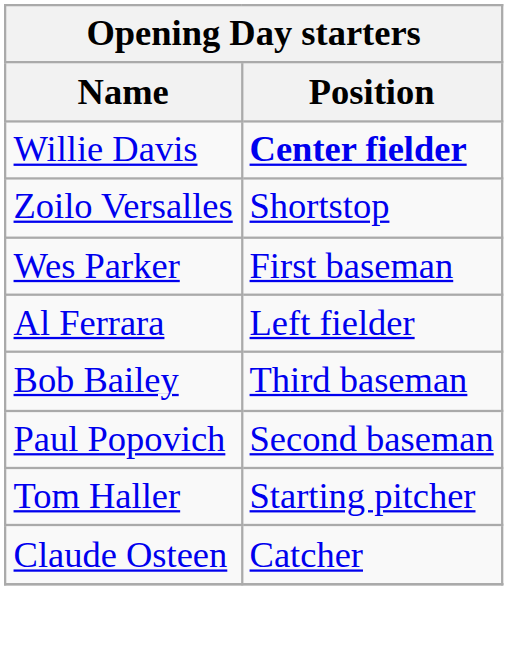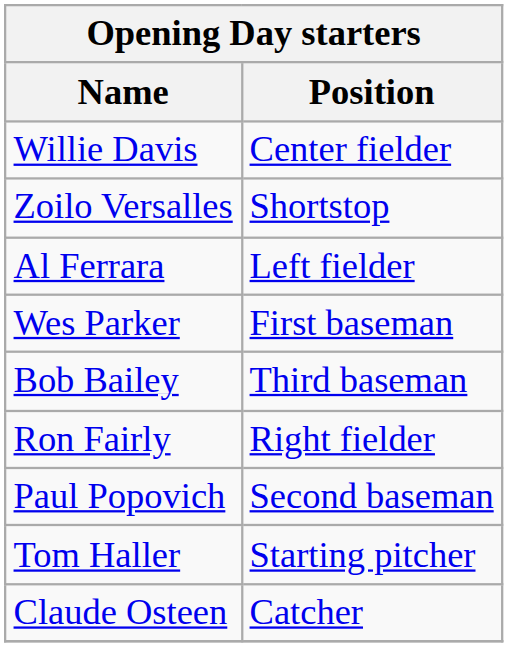Willie Davis | Position: bold -> normal
rows swapped: Wes Parker <-> Al Ferrara
+ row: Ron Fairly | Right fielder
